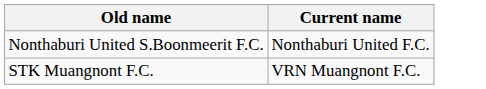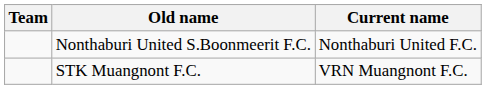+ column: Team
